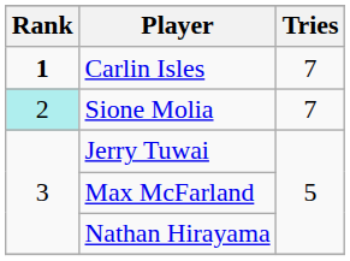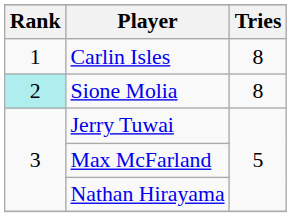Carlin Isles | Rank: bold -> normal
Carlin Isles | Tries: 7 -> 8
Sione Molia | Tries: 7 -> 8
